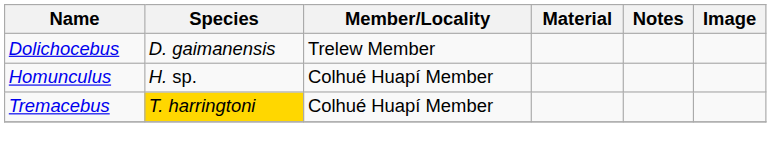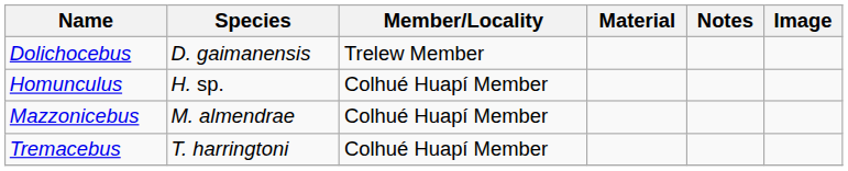+ row: Mazzonicebus | M. almendrae | Colhué Huapí Member
Tremacebus | Species: gold background -> no background
